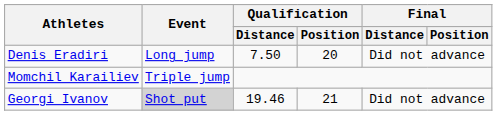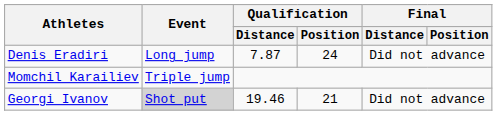Denis Eradiri | Qualification / Distance: 7.50 -> 7.87
Denis Eradiri | Qualification / Position: 20 -> 24
